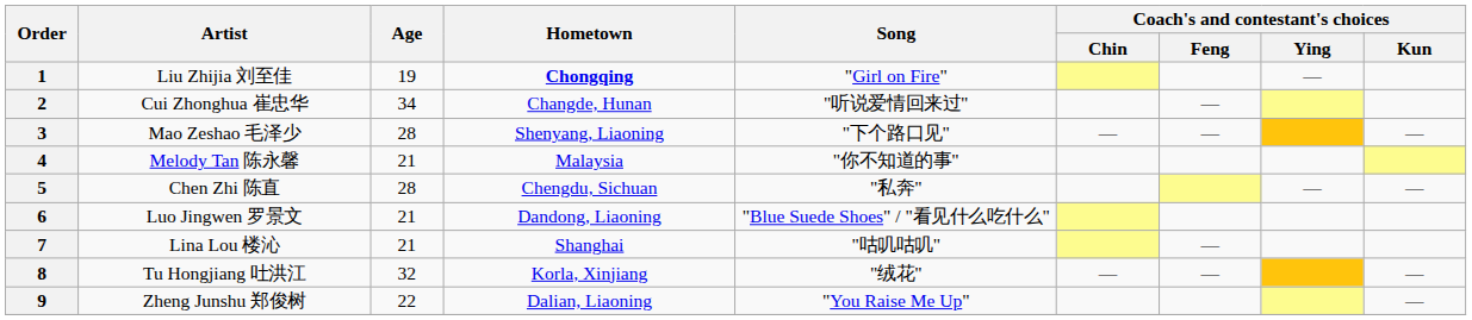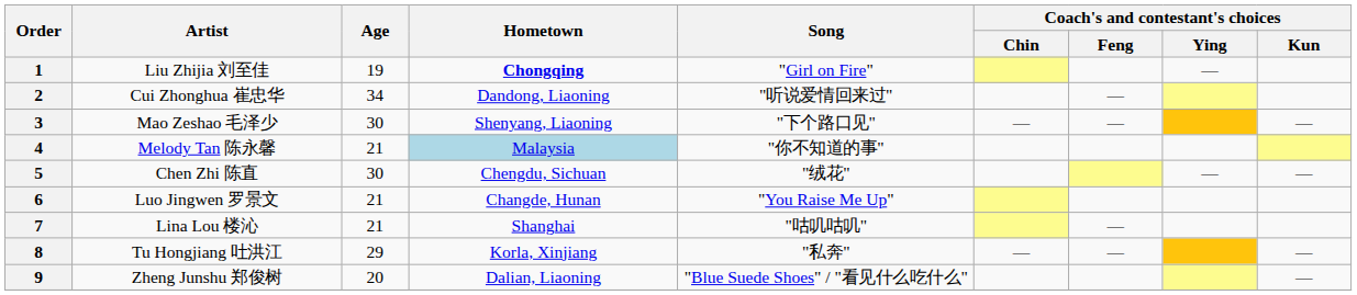2 | Hometown: Changde, Hunan -> Dandong, Liaoning
3 | Age: 28 -> 30
4 | Hometown: no background -> lightblue background
5 | Age: 28 -> 30
5 | Song: "私奔" -> "绒花"
6 | Hometown: Dandong, Liaoning -> Changde, Hunan
6 | Song: "Blue Suede Shoes" / "看见什么吃什么" -> "You Raise Me Up"
8 | Age: 32 -> 29
8 | Song: "绒花" -> "私奔"
9 | Age: 22 -> 20
9 | Song: "You Raise Me Up" -> "Blue Suede Shoes" / "看见什么吃什么"
